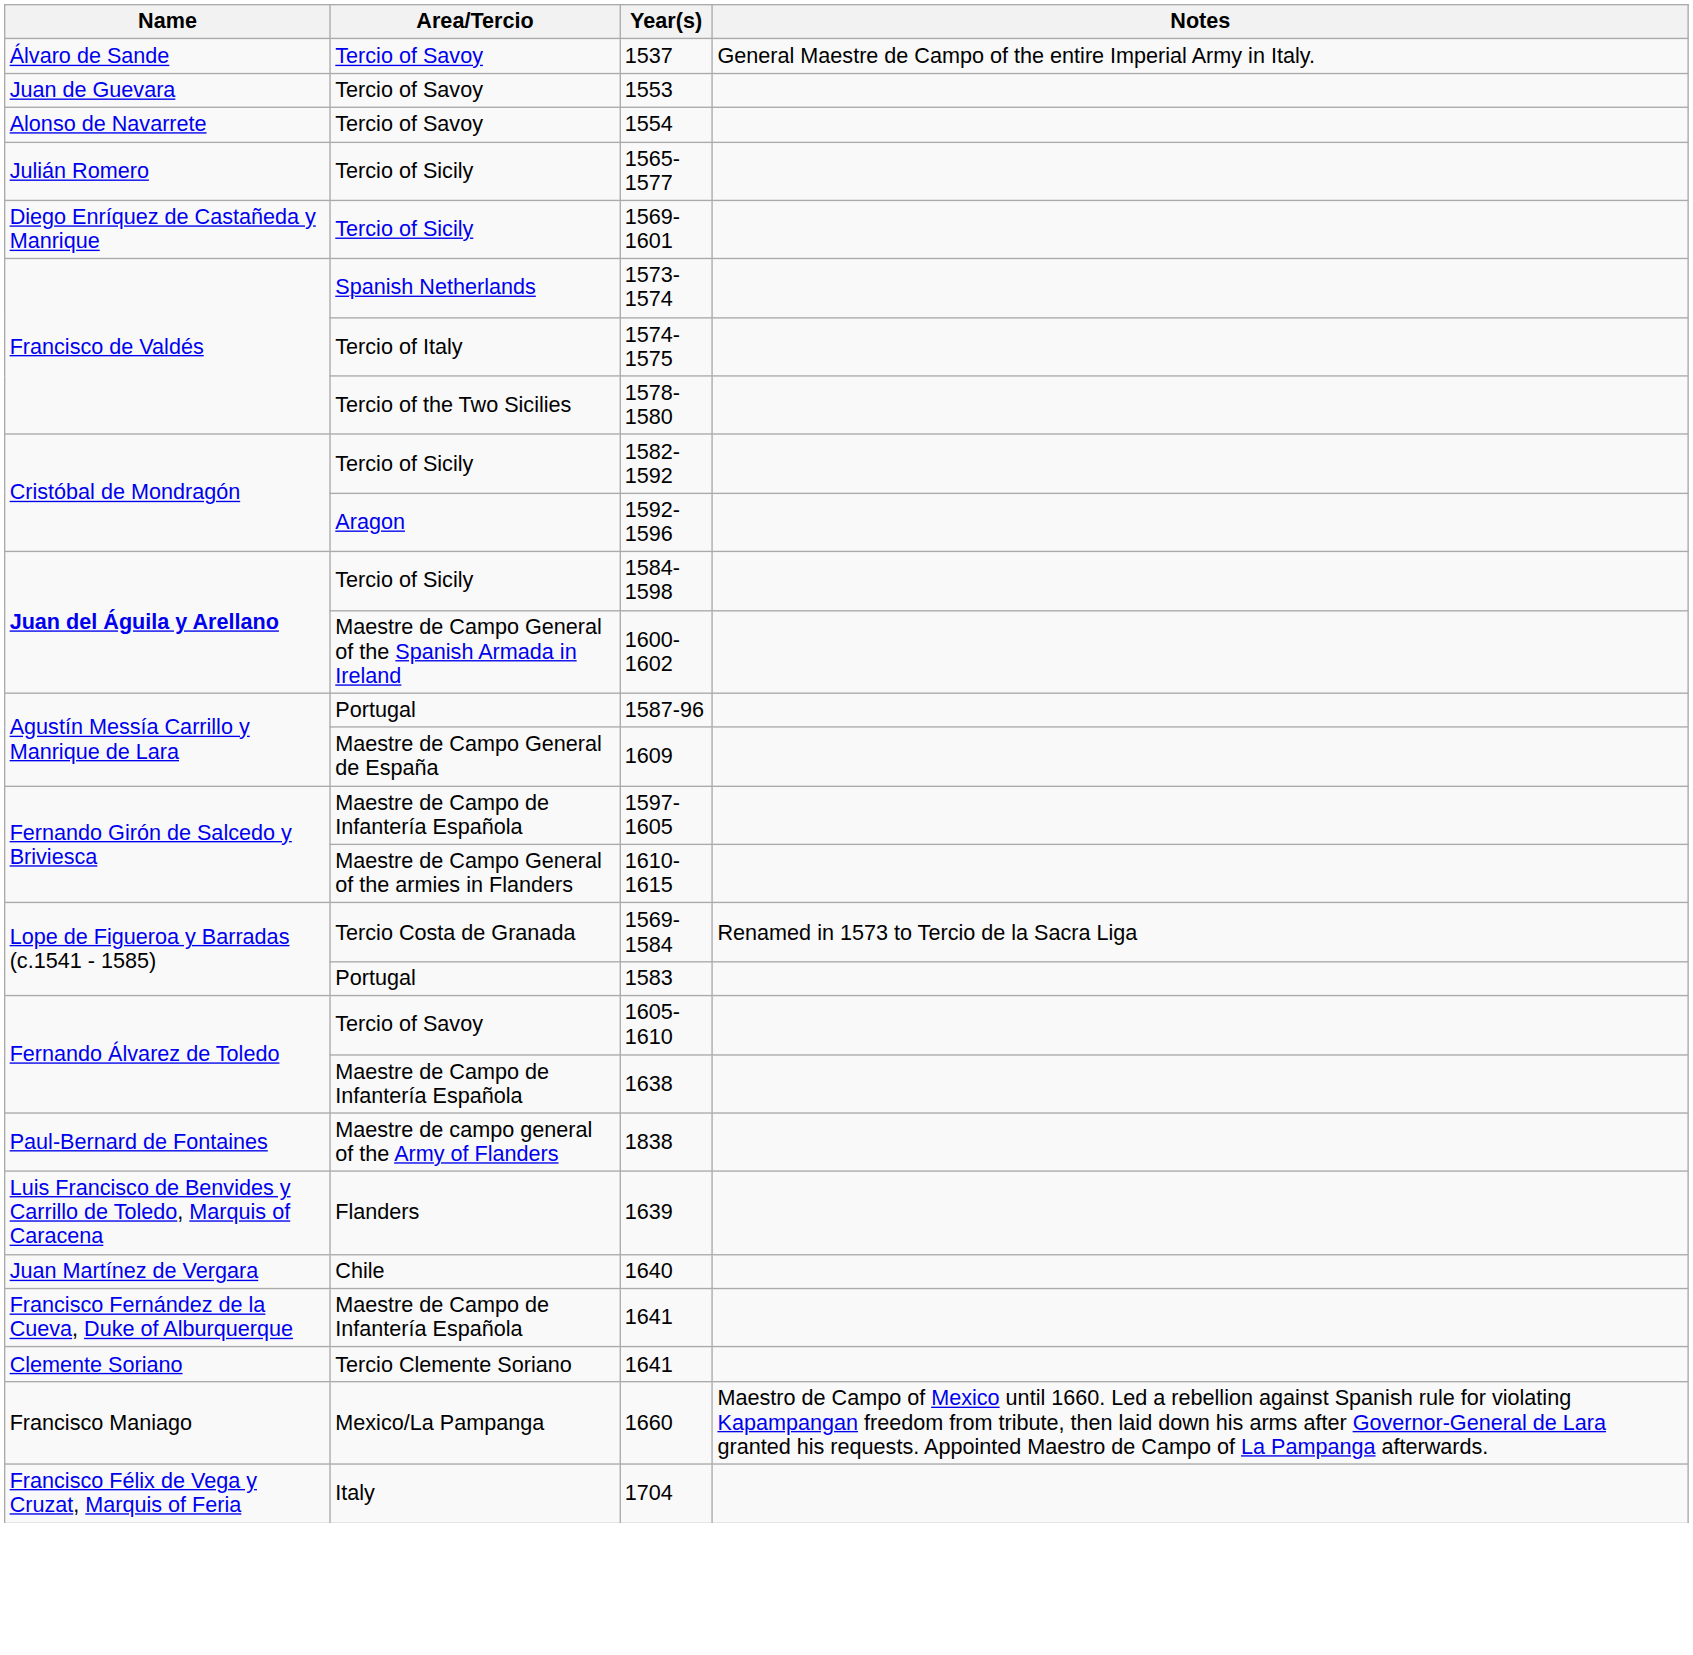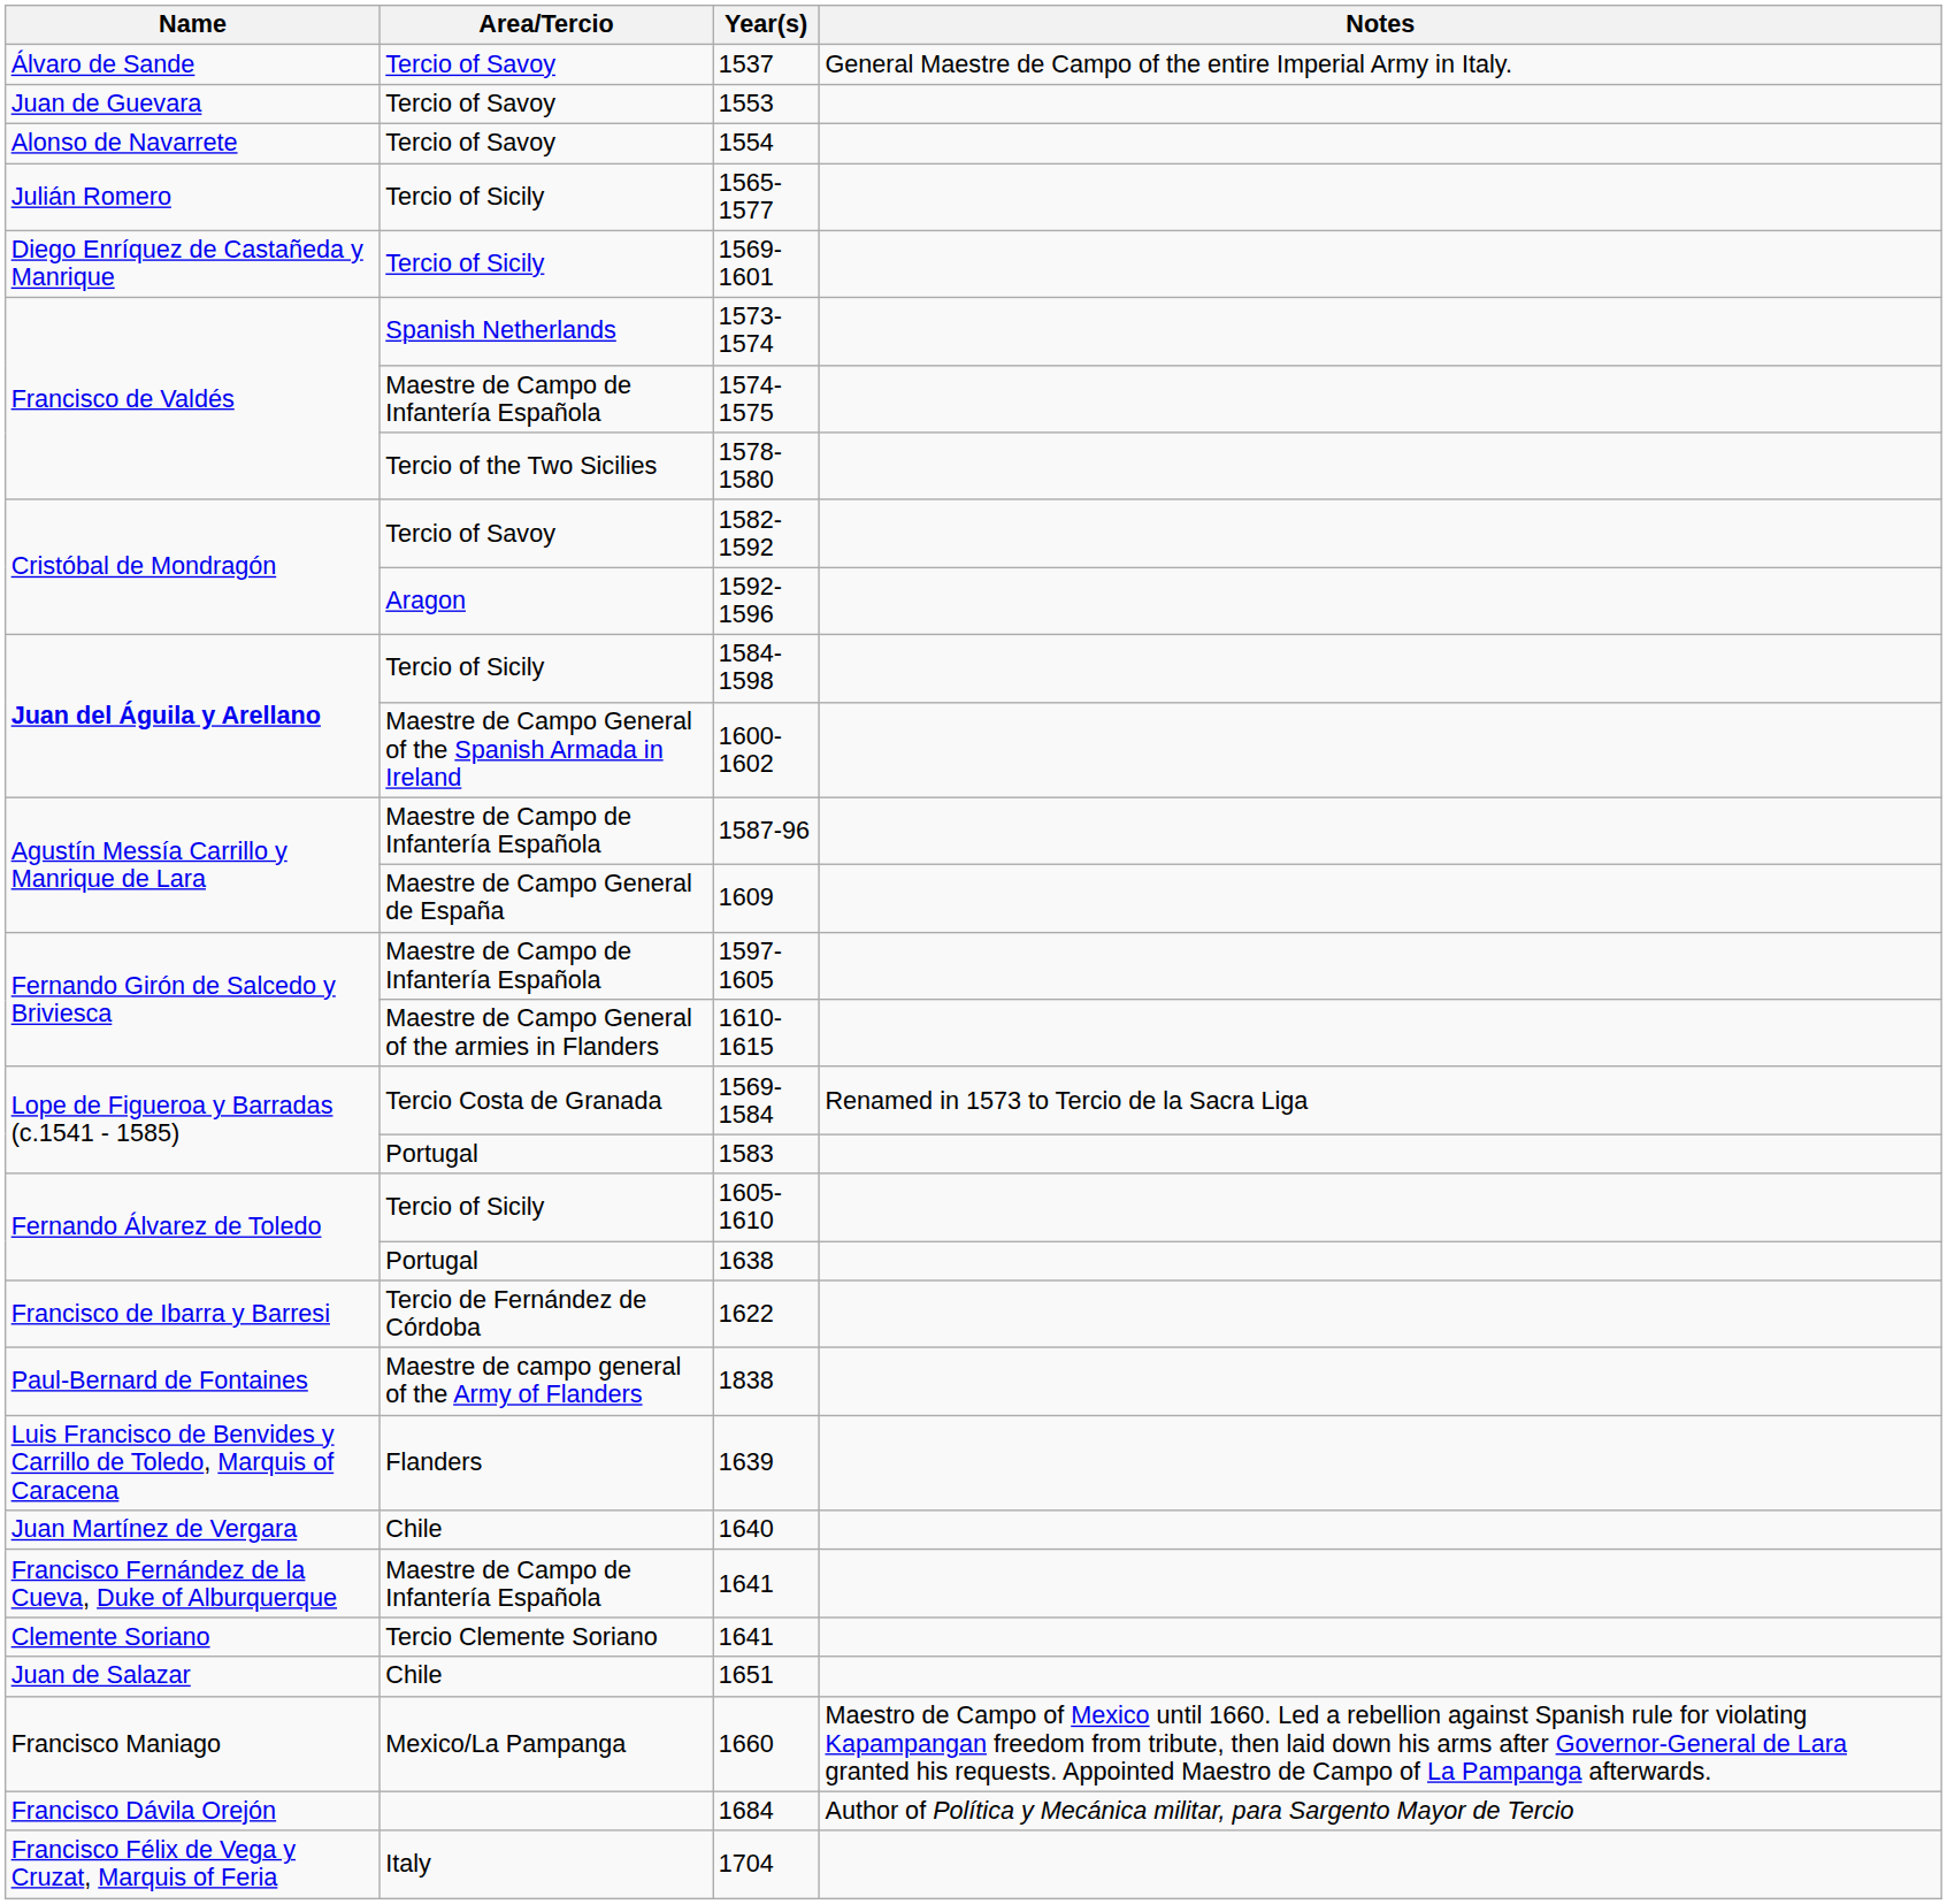1574-1575 | Area/Tercio: Tercio of Italy -> Maestre de Campo de Infantería Española
1582-1592 | Area/Tercio: Tercio of Sicily -> Tercio of Savoy
1587-96 | Area/Tercio: Portugal -> Maestre de Campo de Infantería Española
1605-1610 | Area/Tercio: Tercio of Savoy -> Tercio of Sicily
1638 | Area/Tercio: Maestre de Campo de Infantería Española -> Portugal
+ row: Francisco de Ibarra y Barresi | Tercio de Fernández de Córdoba | 1622
+ row: Juan de Salazar | Chile | 1651
+ row: Francisco Dávila Orejón | 1684 | Author of Política y Mecánica militar, para Sargento Mayor de Tercio
